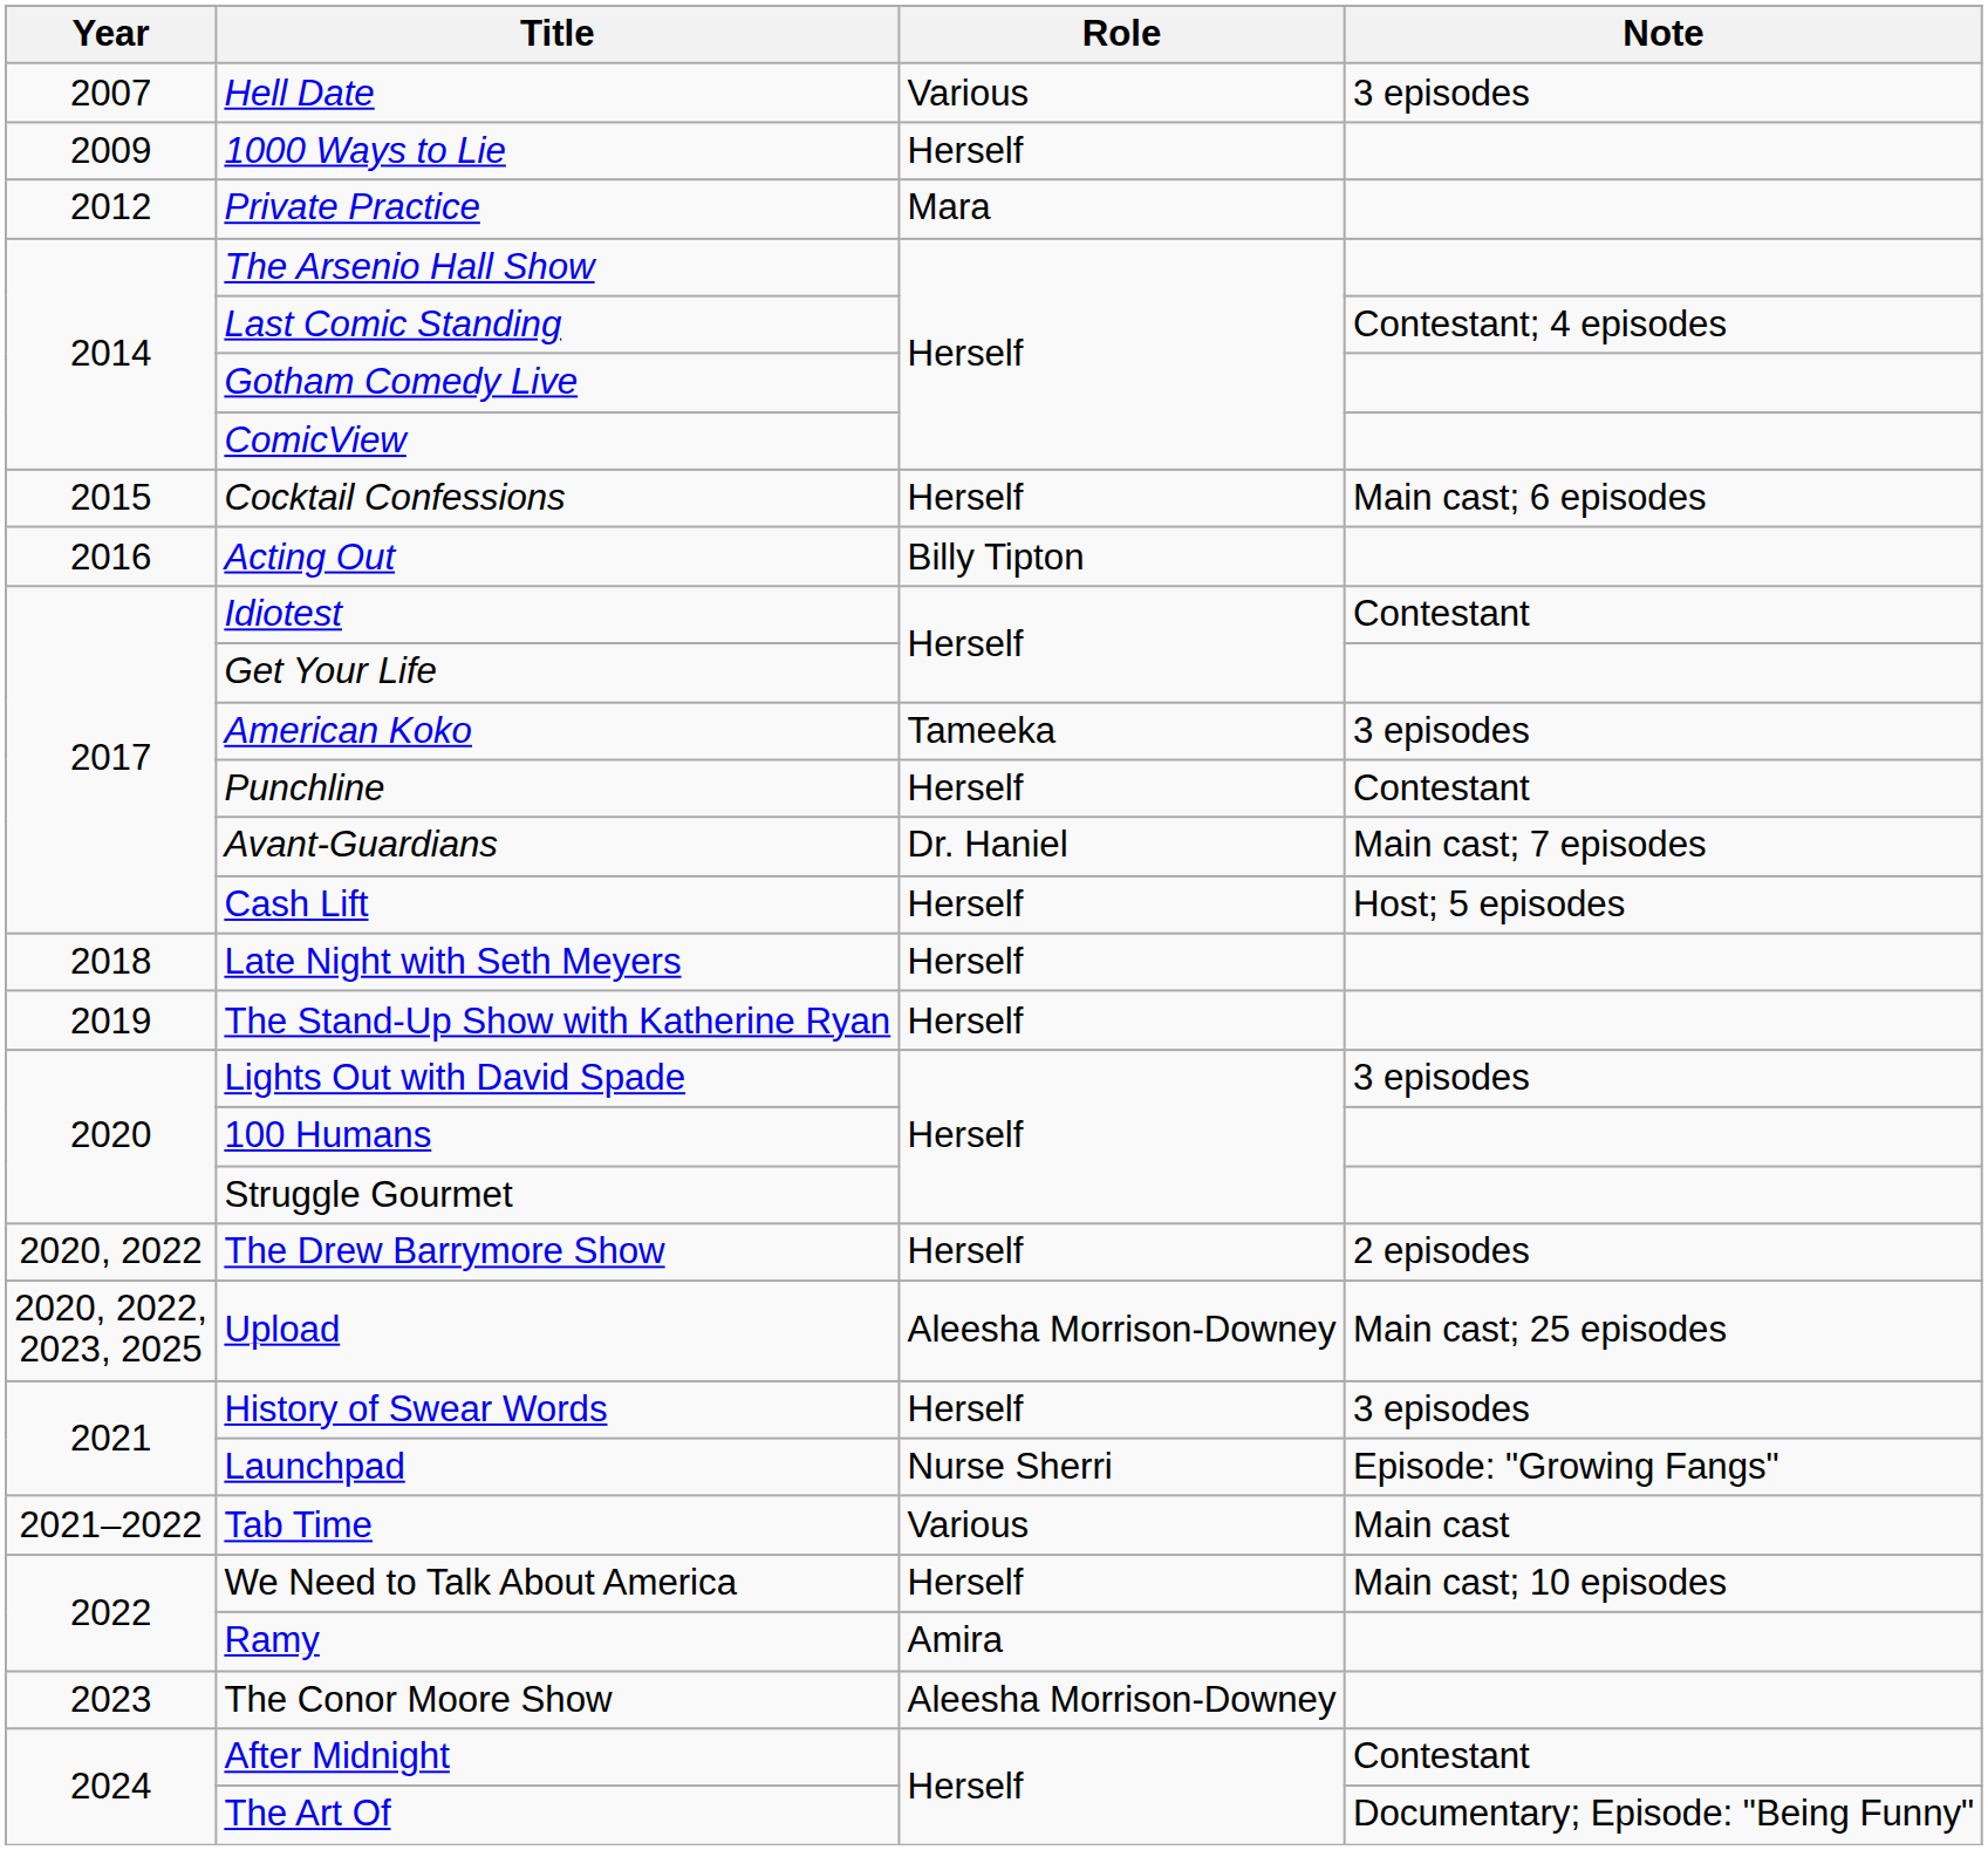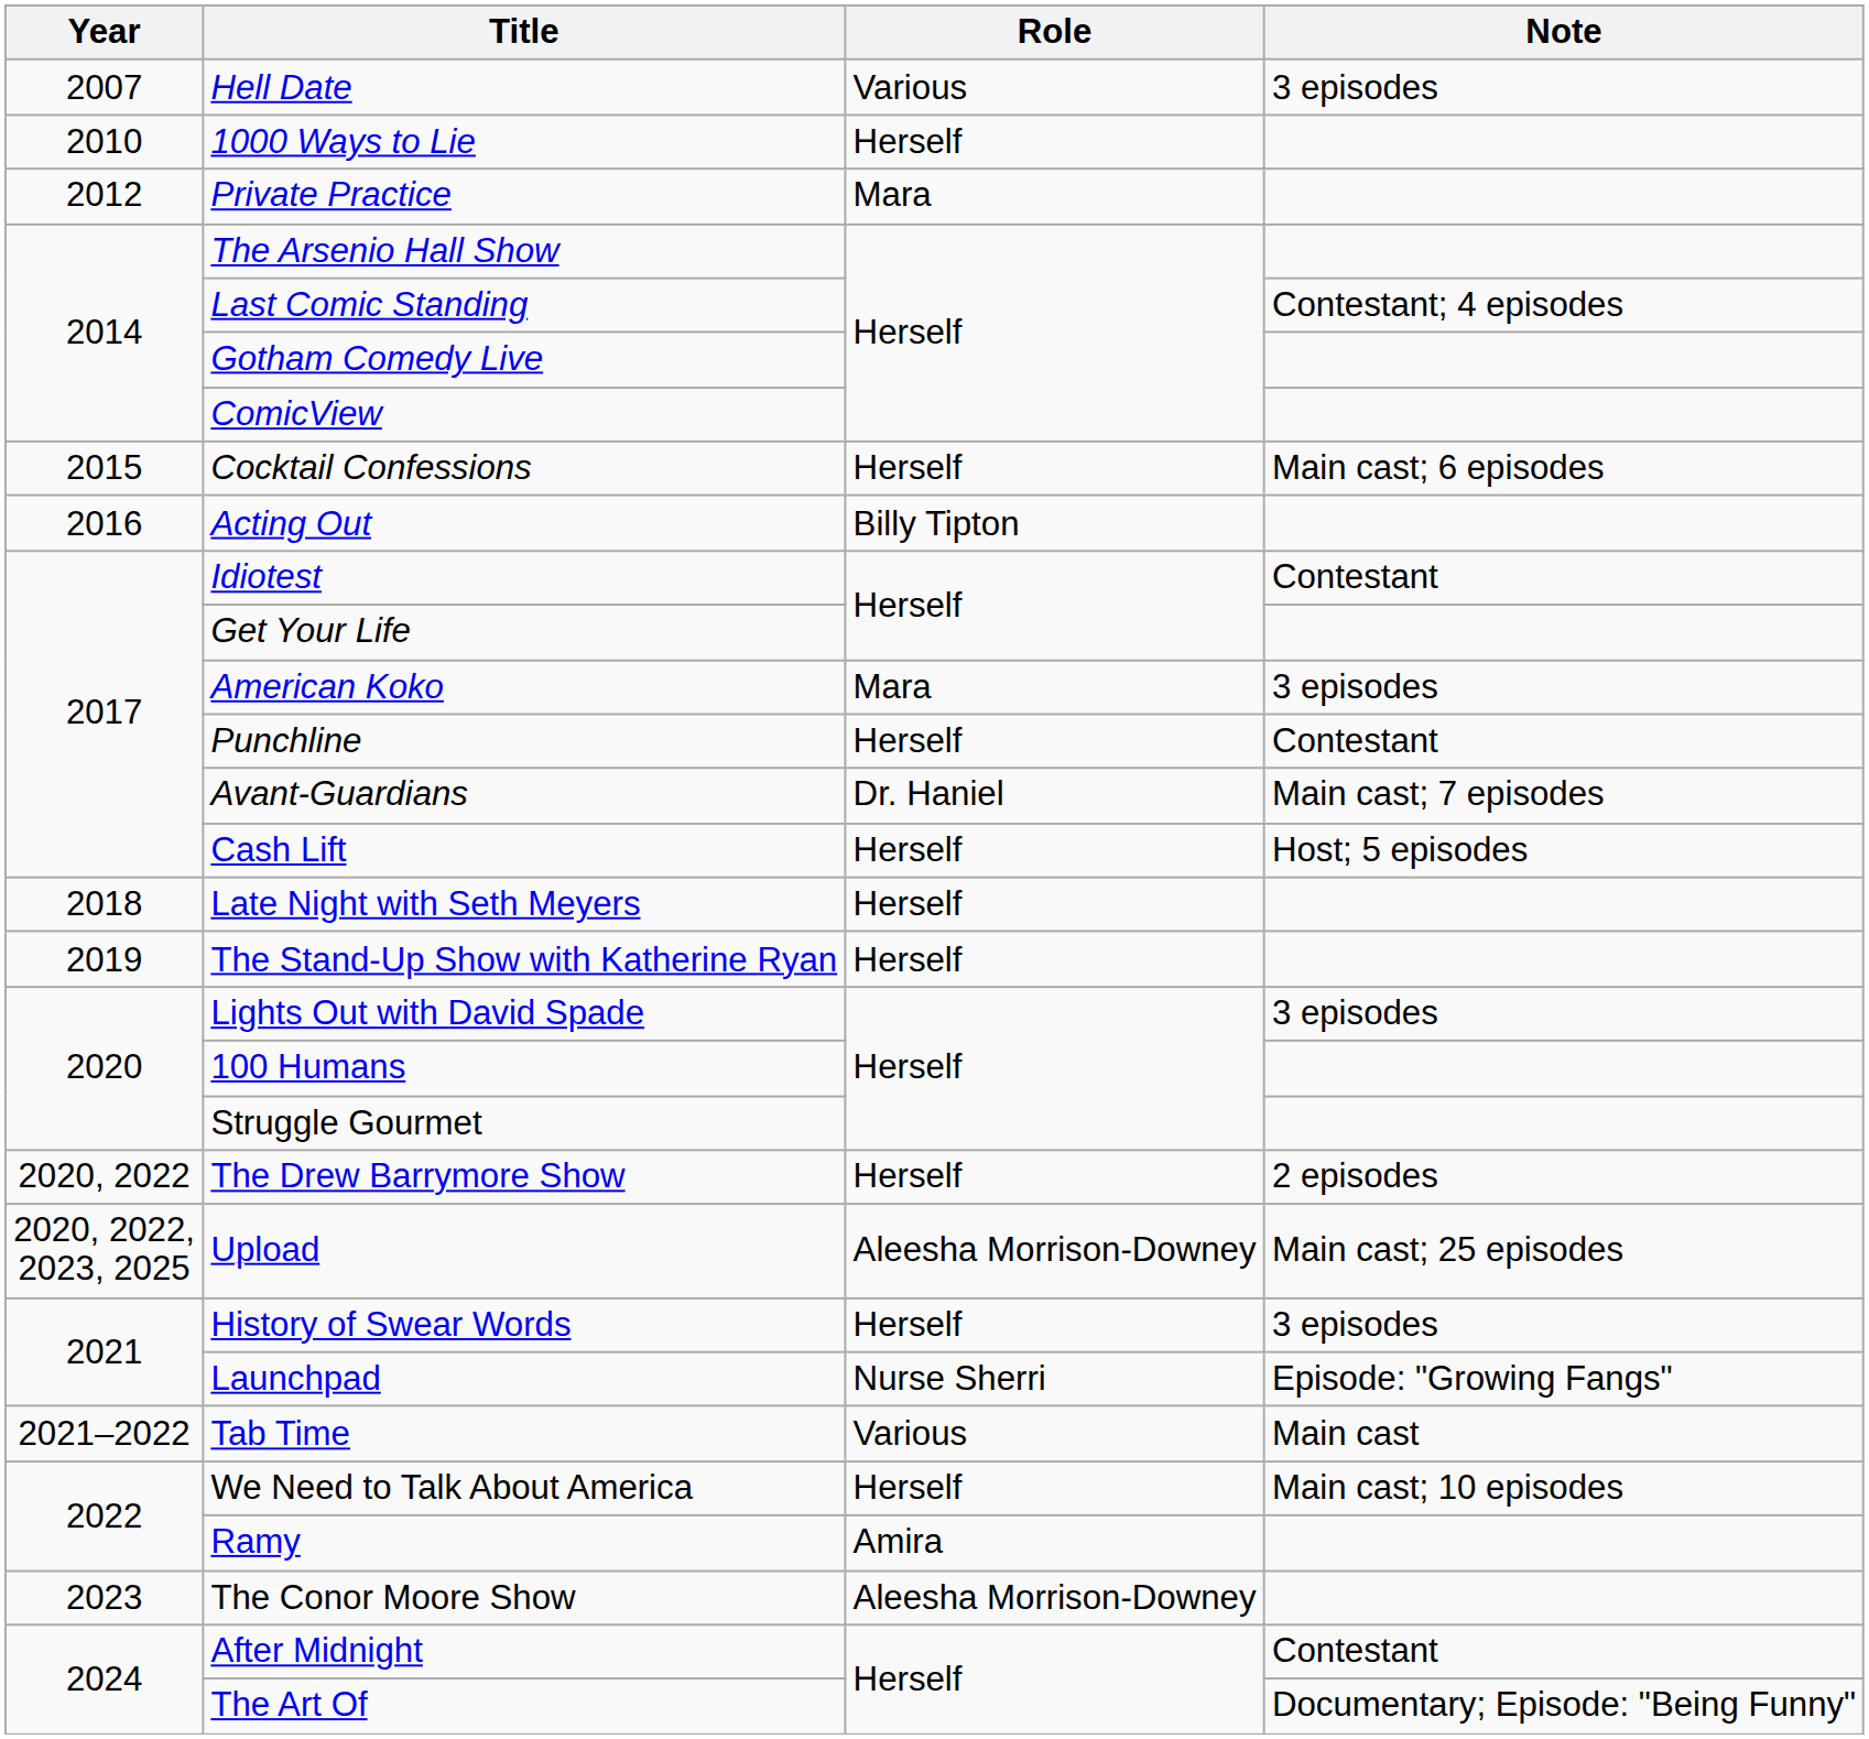1000 Ways to Lie | Year: 2009 -> 2010
American Koko | Role: Tameeka -> Mara
